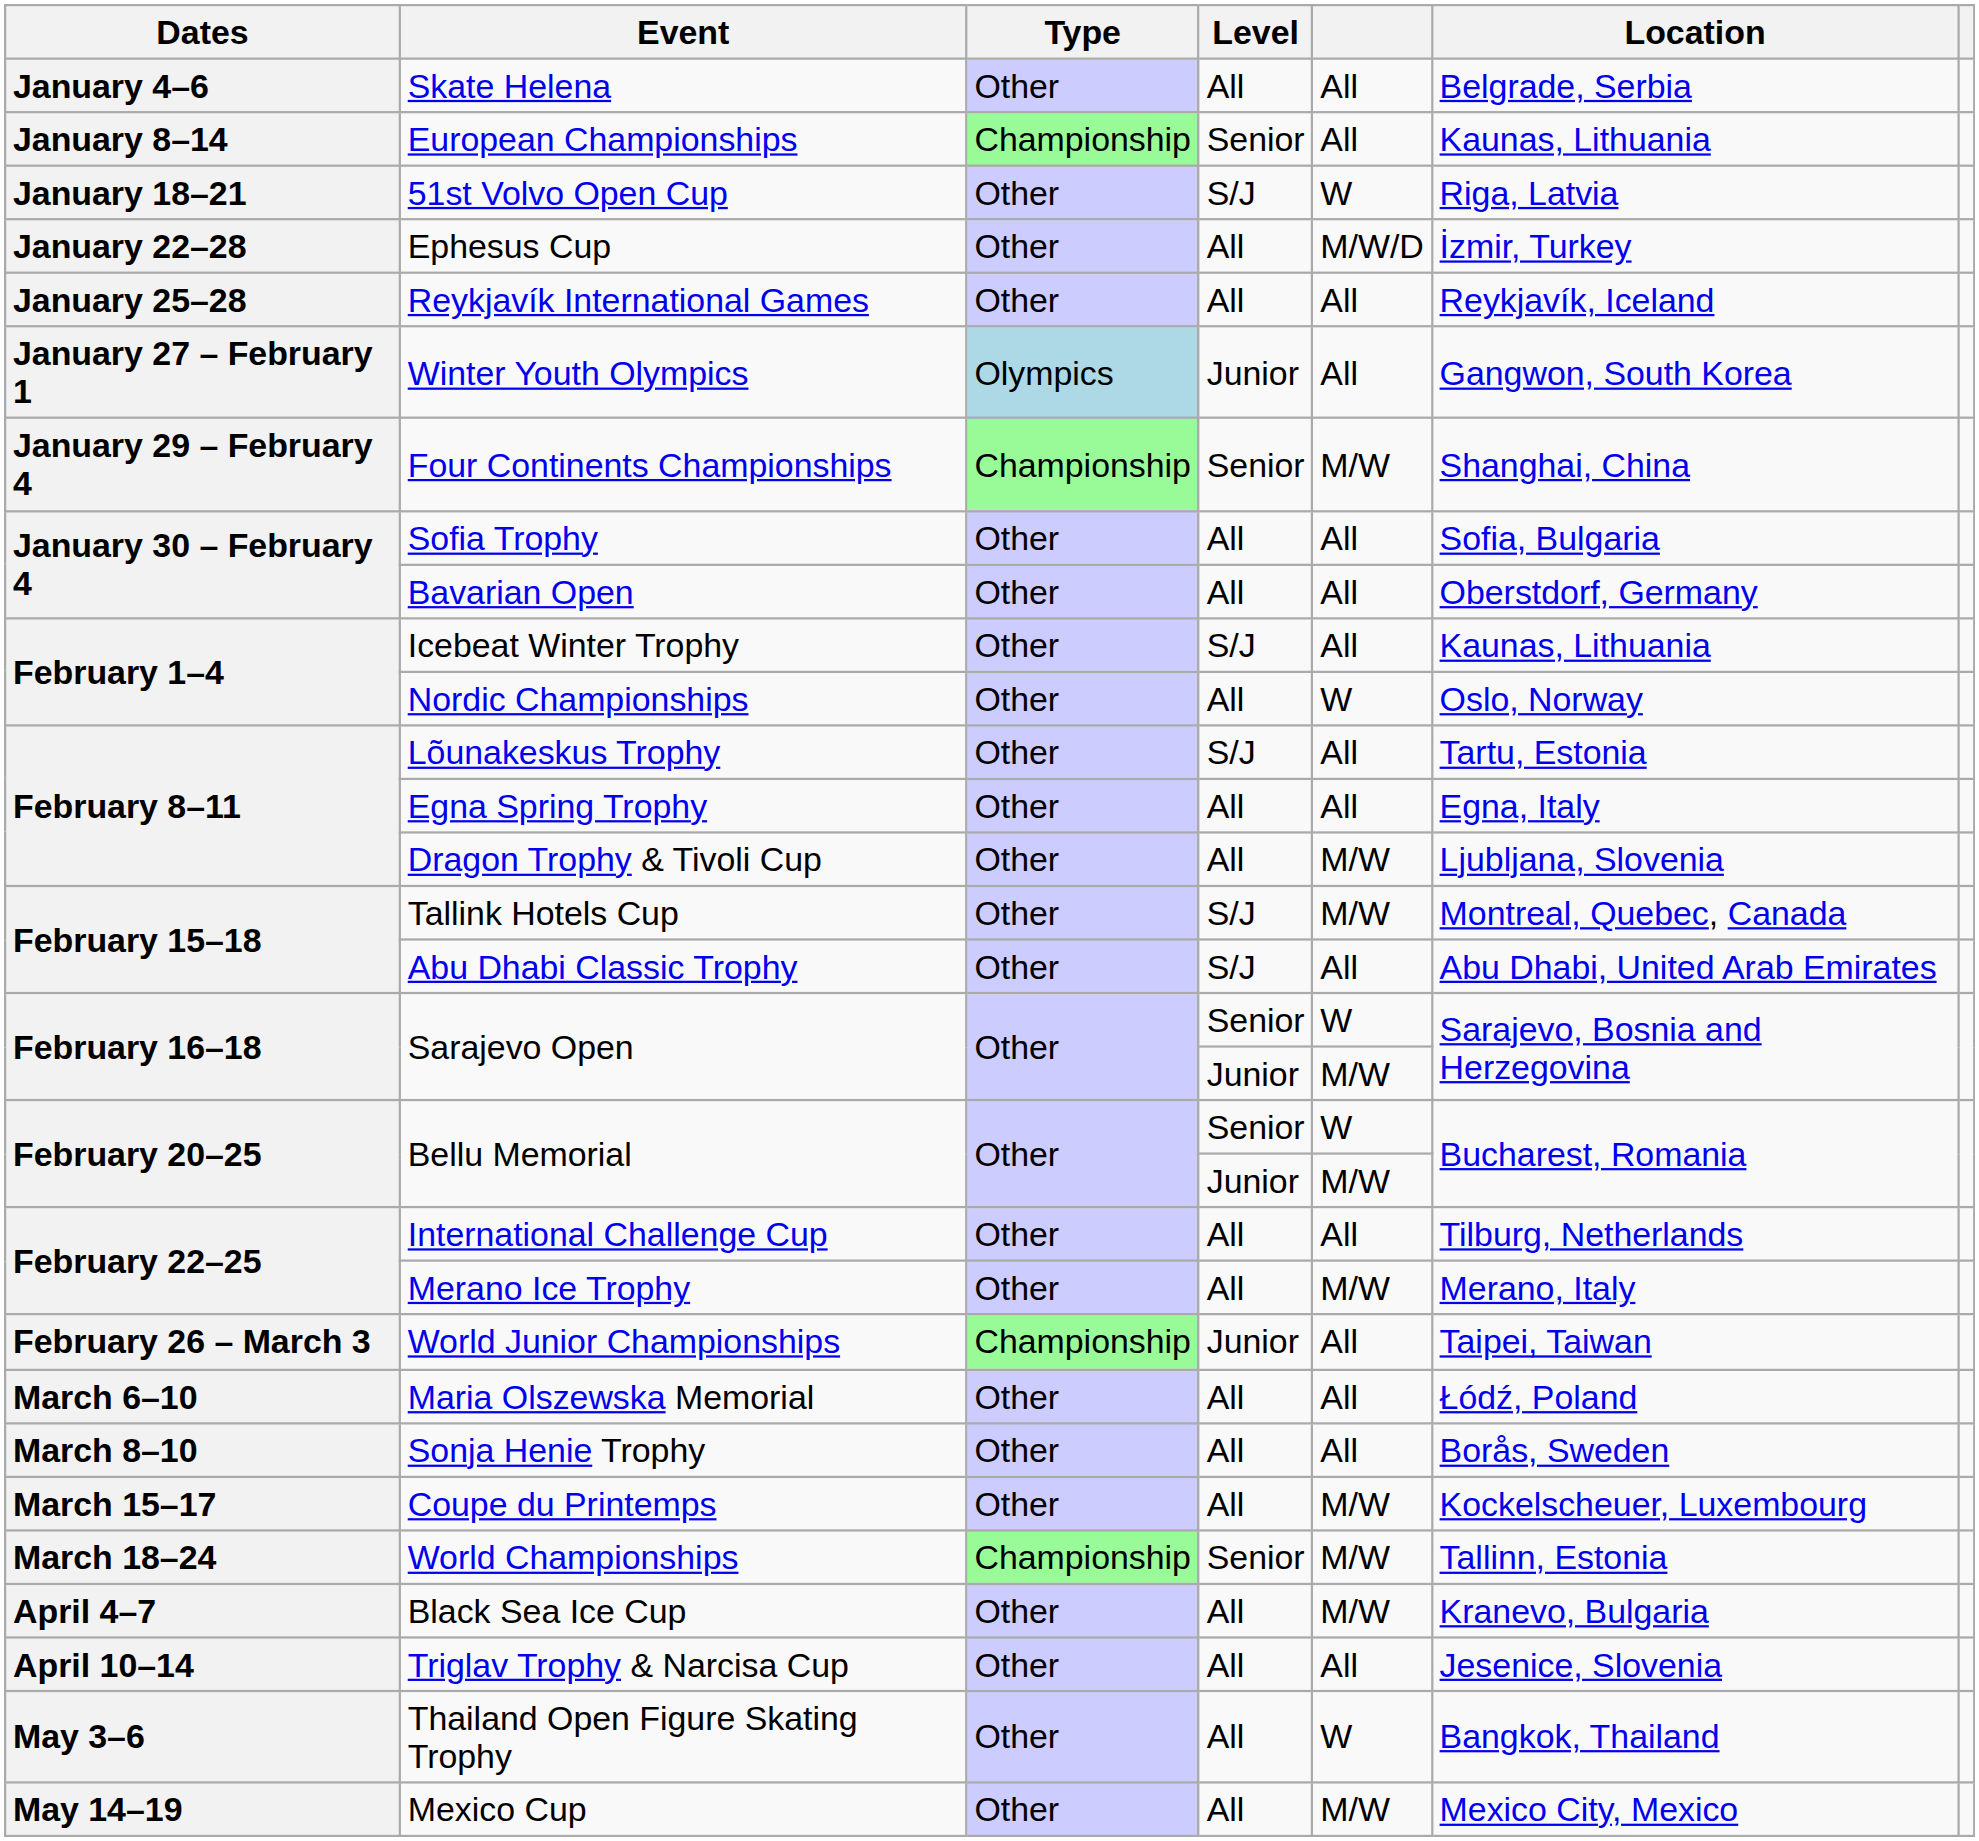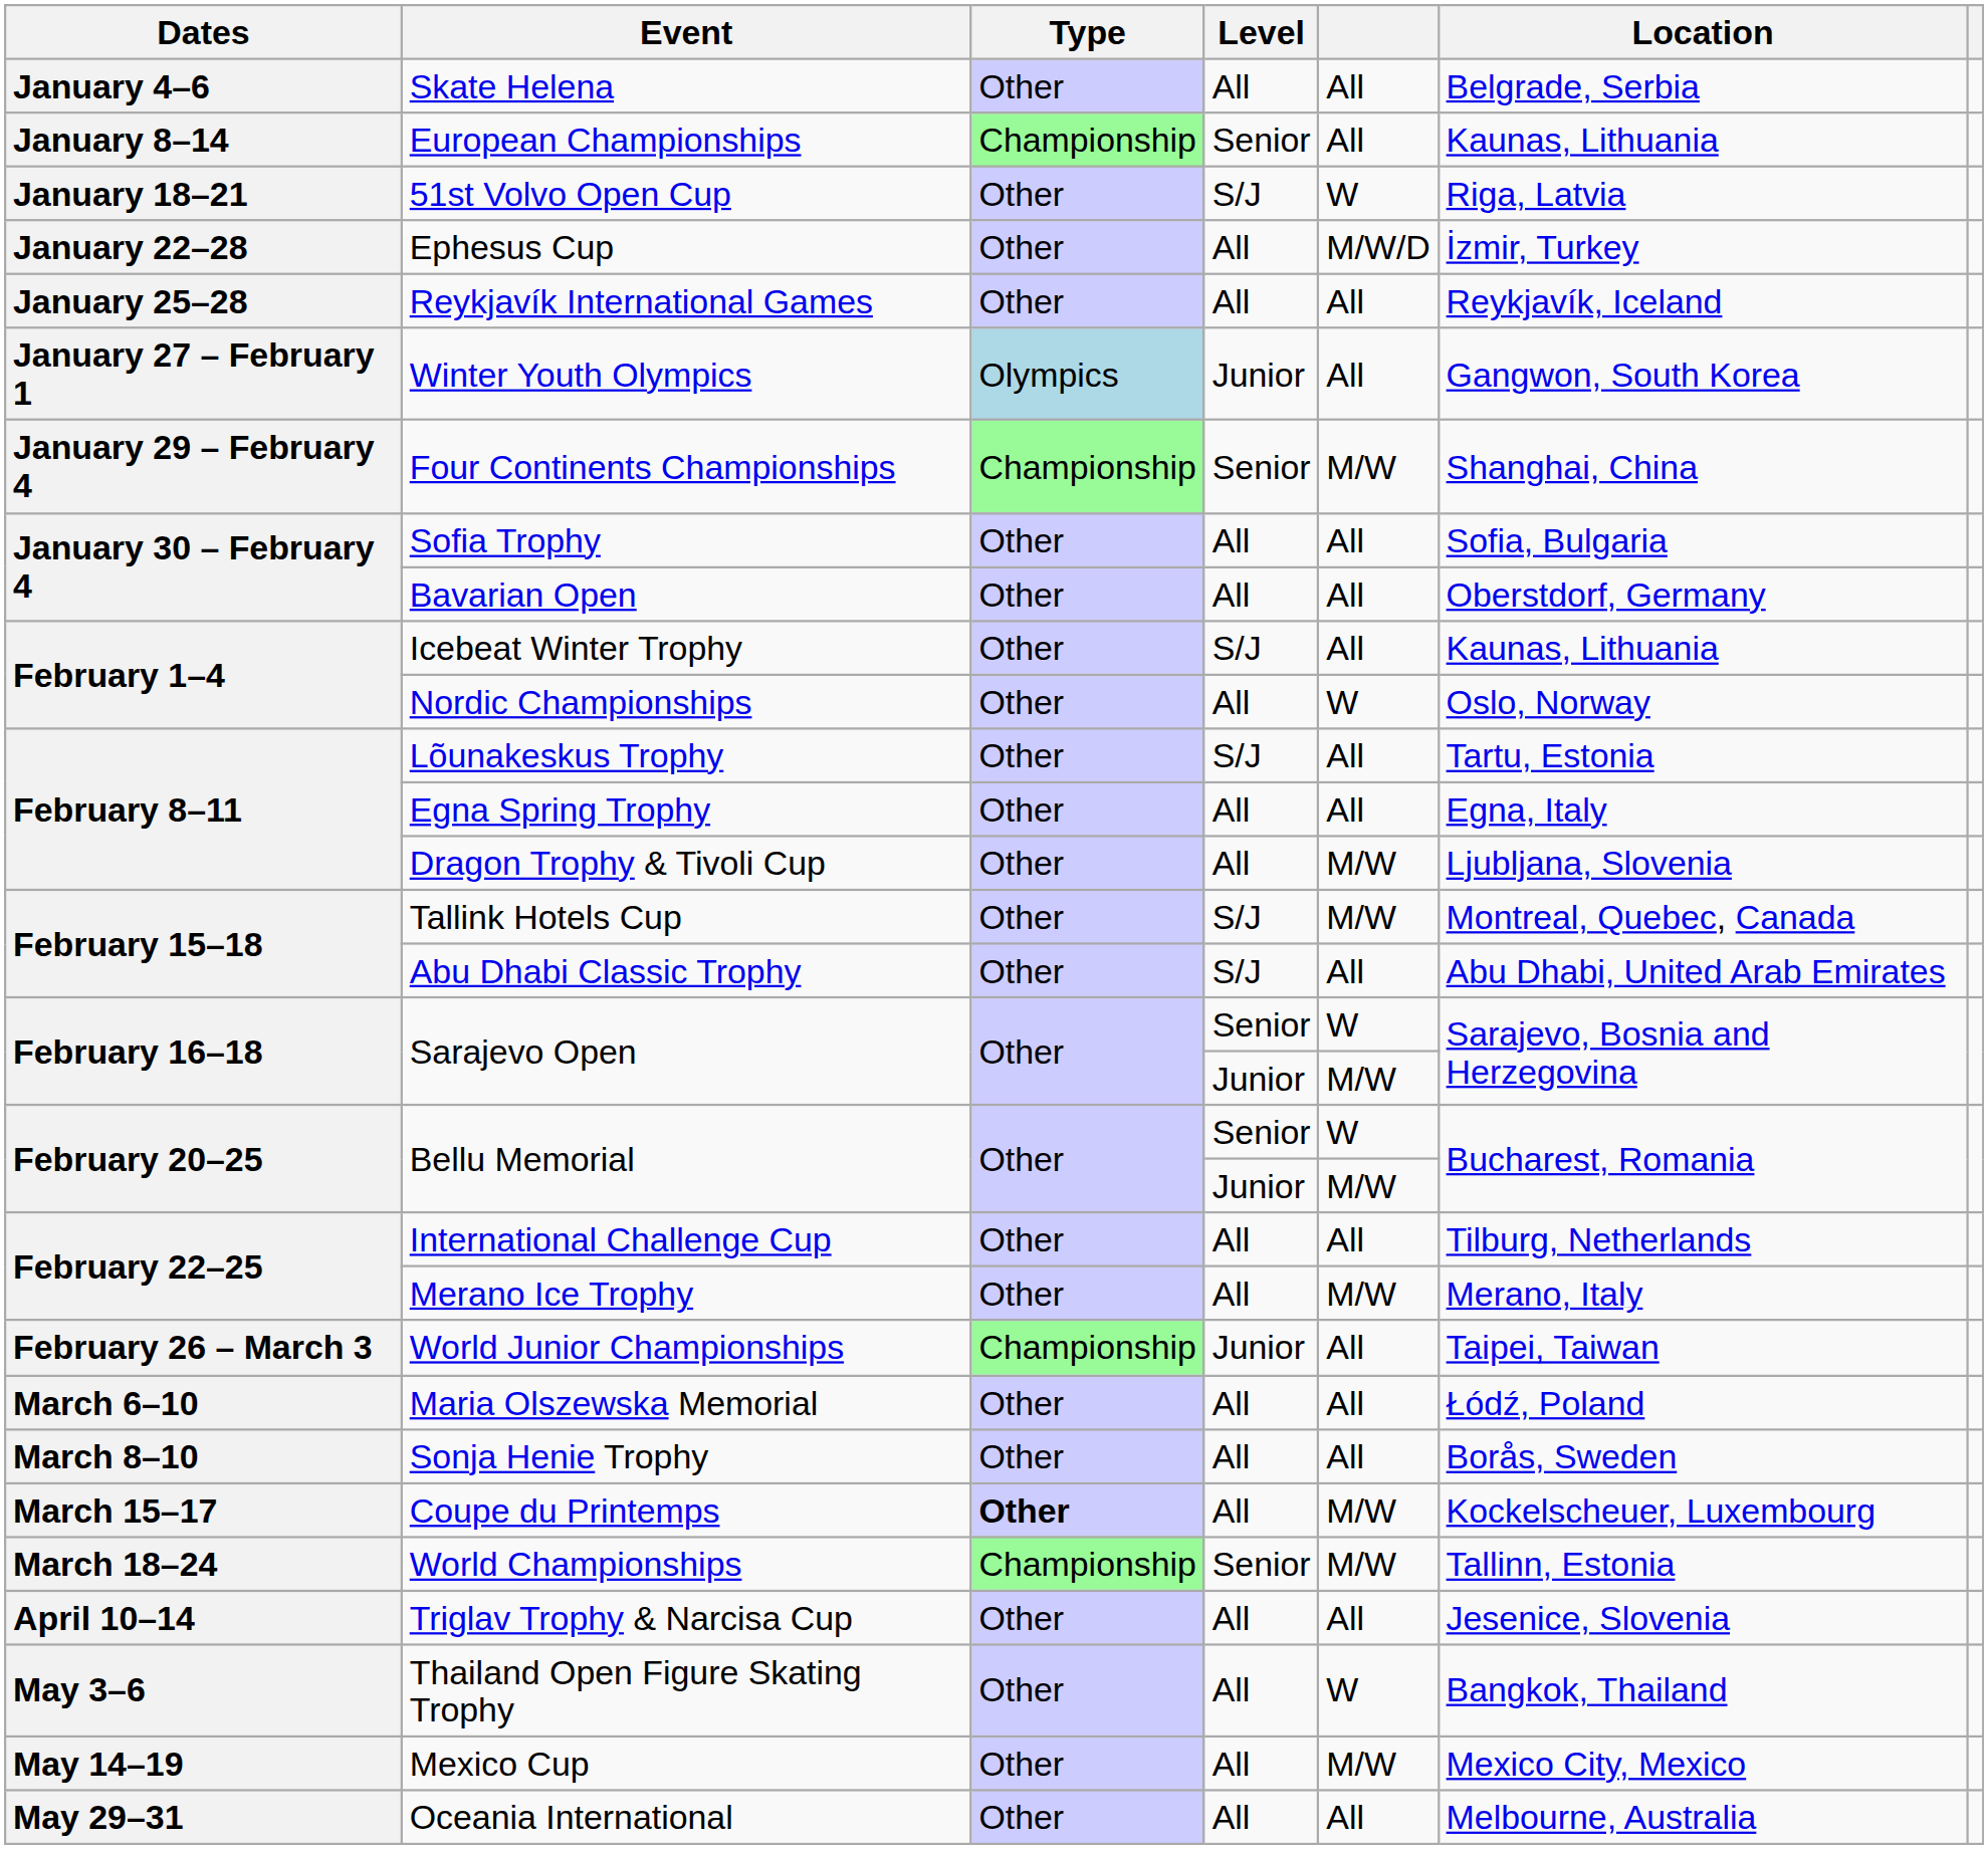Coupe du Printemps | Type: normal -> bold
- row: April 4–7 | Black Sea Ice Cup | Other | All | M/W | Kranevo, Bulgaria
+ row: May 29–31 | Oceania International | Other | All | All | Melbourne, Australia
